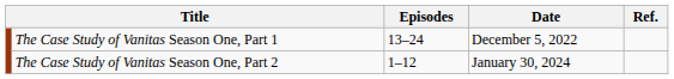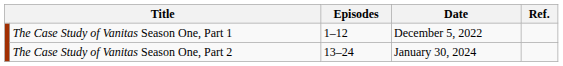The Case Study of Vanitas Season One, Part 1 | Episodes: 13–24 -> 1–12
The Case Study of Vanitas Season One, Part 2 | Episodes: 1–12 -> 13–24
